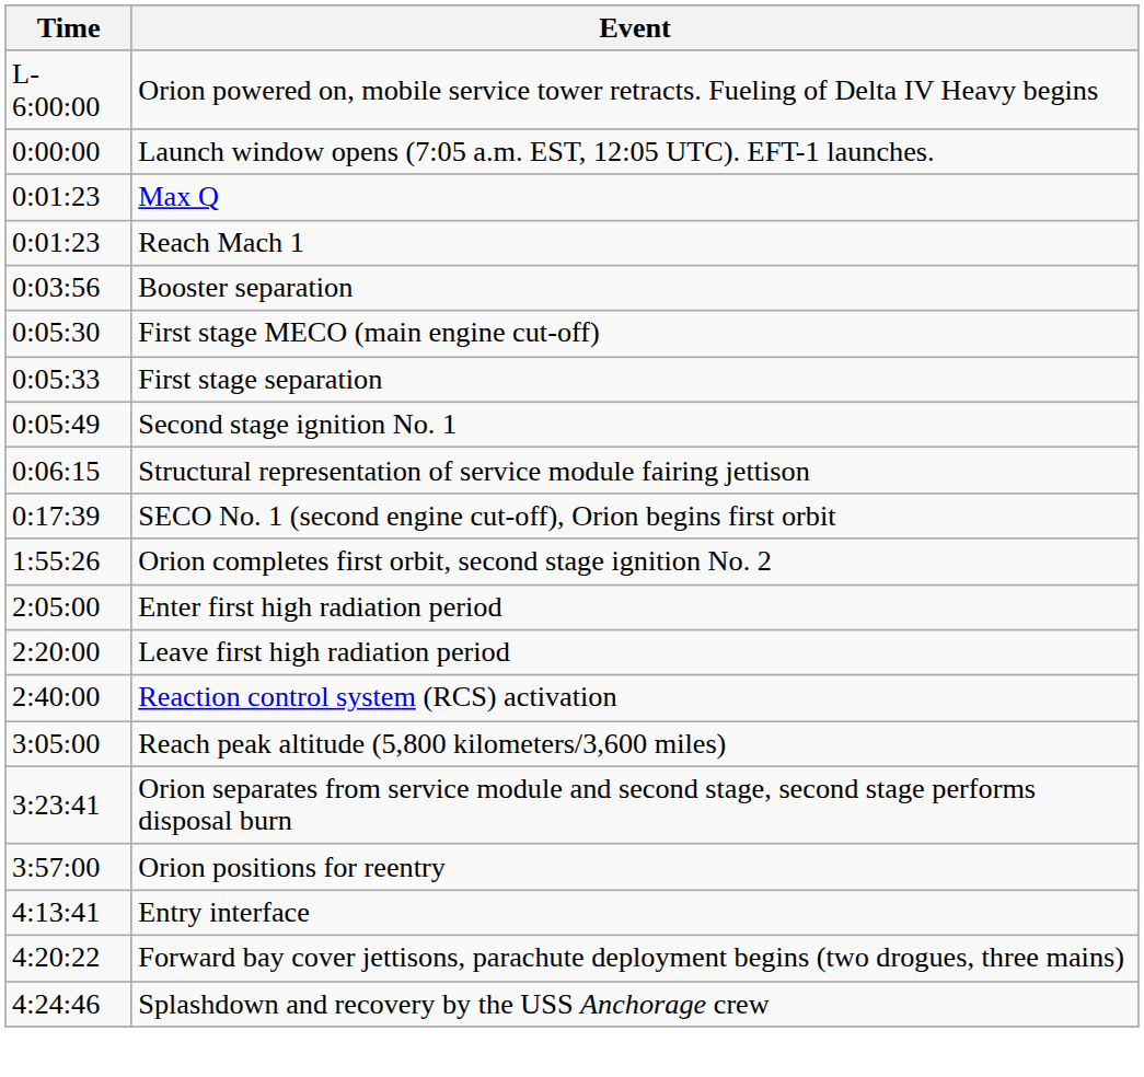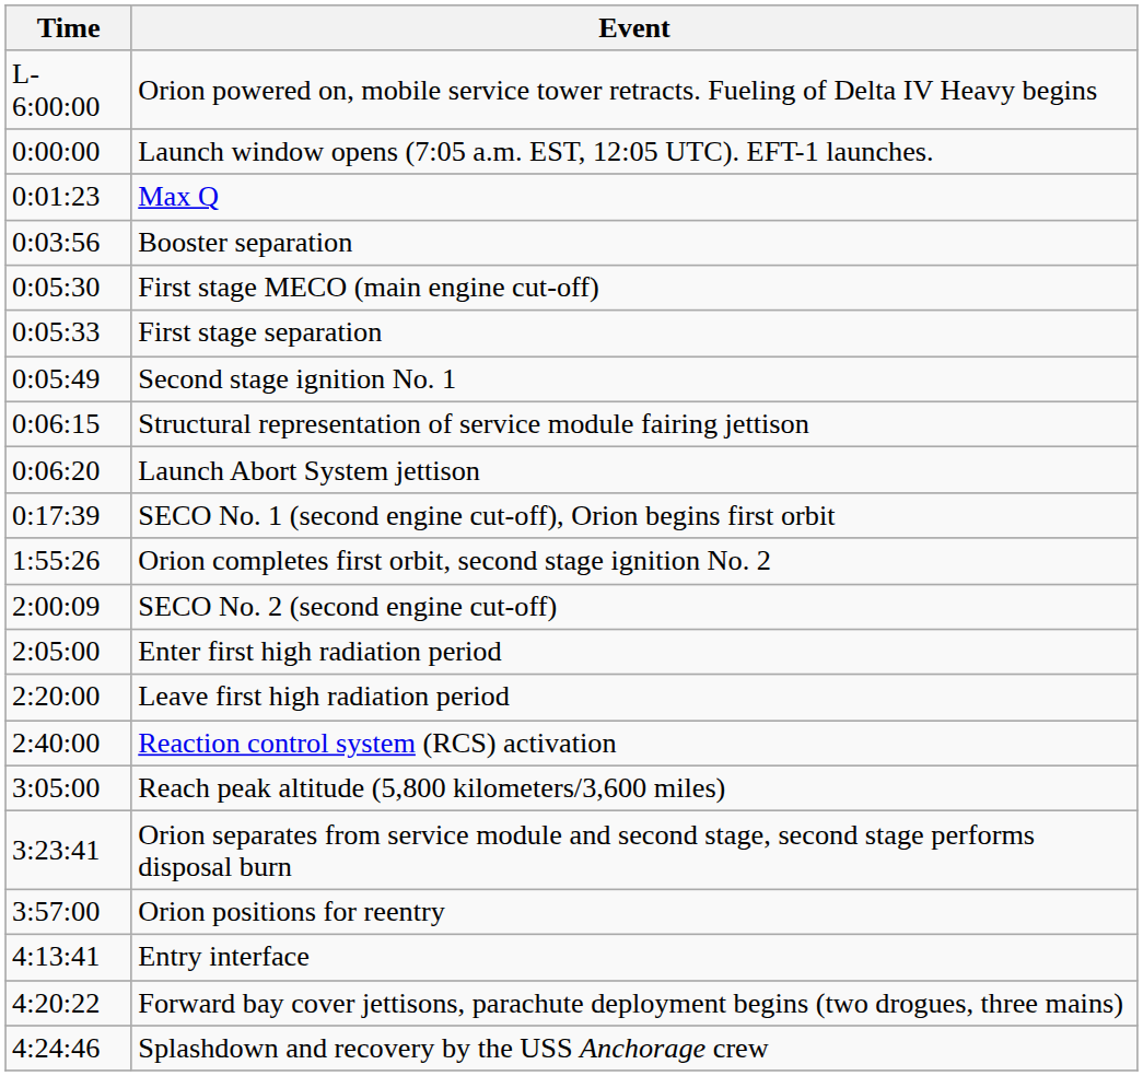- row: 0:01:23 | Reach Mach 1
+ row: 0:06:20 | Launch Abort System jettison
+ row: 2:00:09 | SECO No. 2 (second engine cut-off)
